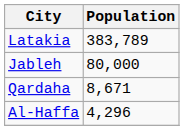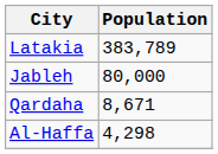Al-Haffa | Population: 4,296 -> 4,298
